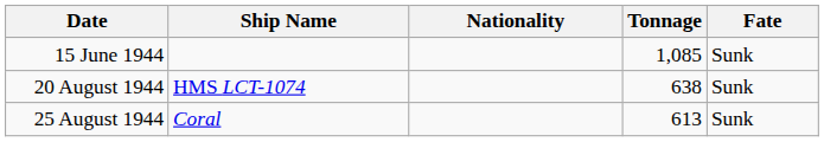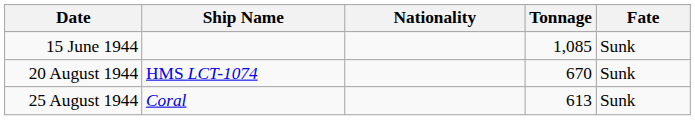20 August 1944 | Tonnage: 638 -> 670
